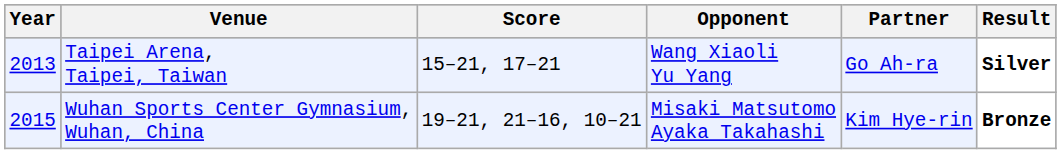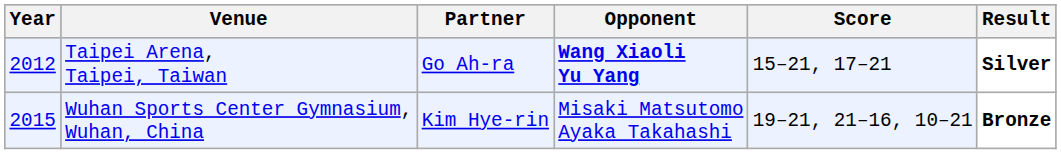columns swapped: Partner <-> Score
Taipei Arena, Taipei, Taiwan | Year: 2013 -> 2012
Taipei Arena, Taipei, Taiwan | Opponent: normal -> bold
